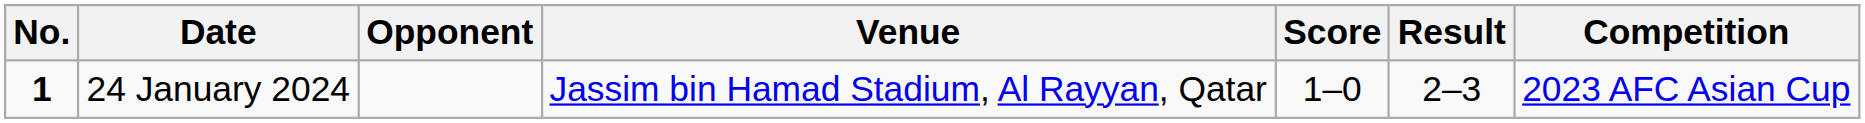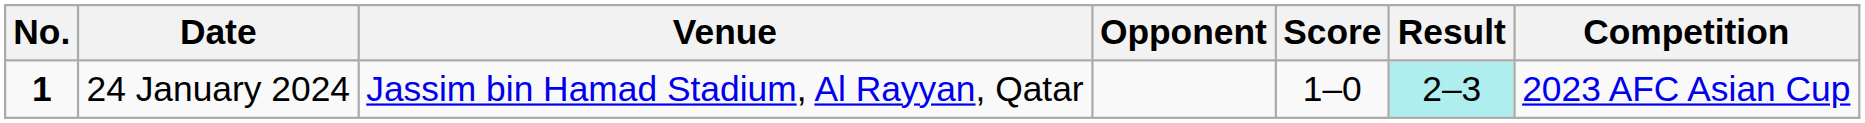columns swapped: Venue <-> Opponent
24 January 2024 | Result: no background -> paleturquoise background
